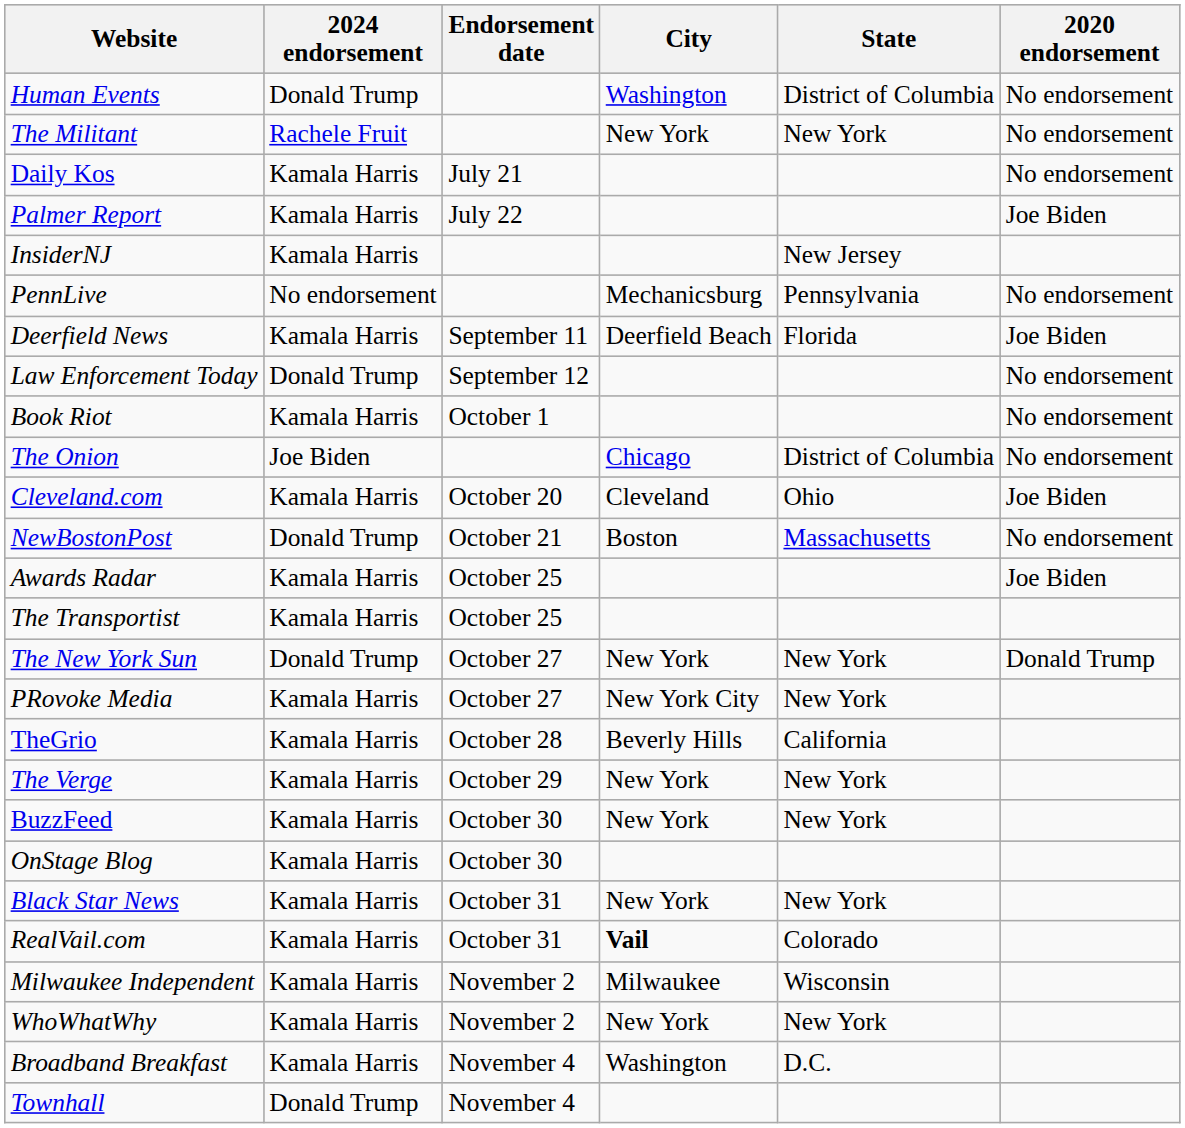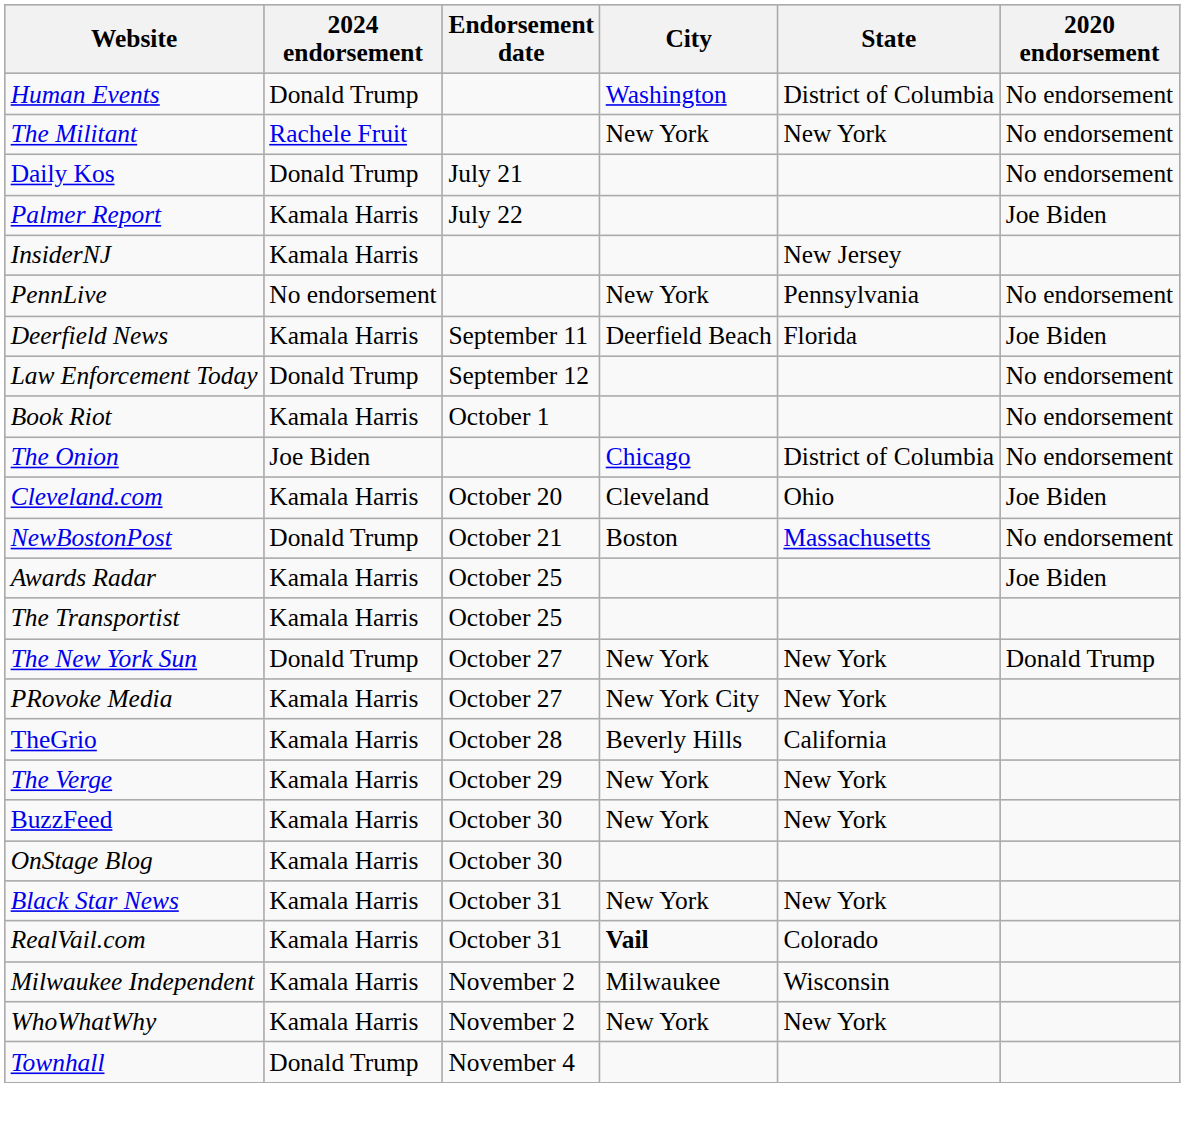Daily Kos | 2024 endorsement: Kamala Harris -> Donald Trump
PennLive | City: Mechanicsburg -> New York
- row: Broadband Breakfast | Kamala Harris | November 4 | Washington | D.C.
